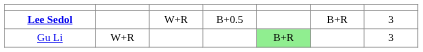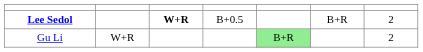Lee Sedol | column 3: normal -> bold
Lee Sedol | column 7: 3 -> 2
Gu Li | column 7: 3 -> 2
